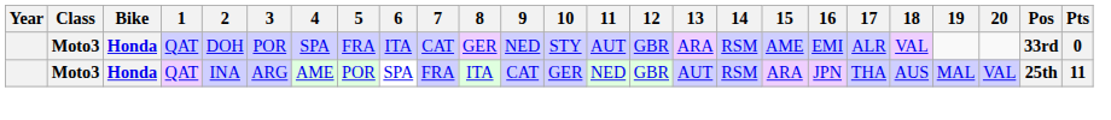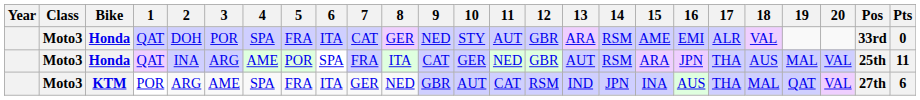+ row: Moto3 | KTM | POR | ARG | AME | SPA | FRA | ITA | GER | NED | GBR | AUT | CAT | RSM | IND | JPN | INA | AUS | THA | MAL | QAT | VAL | 27th | 6
